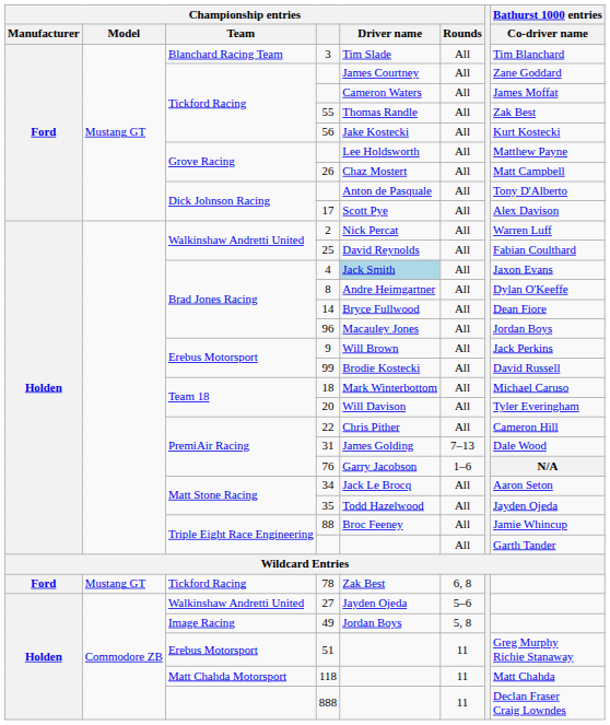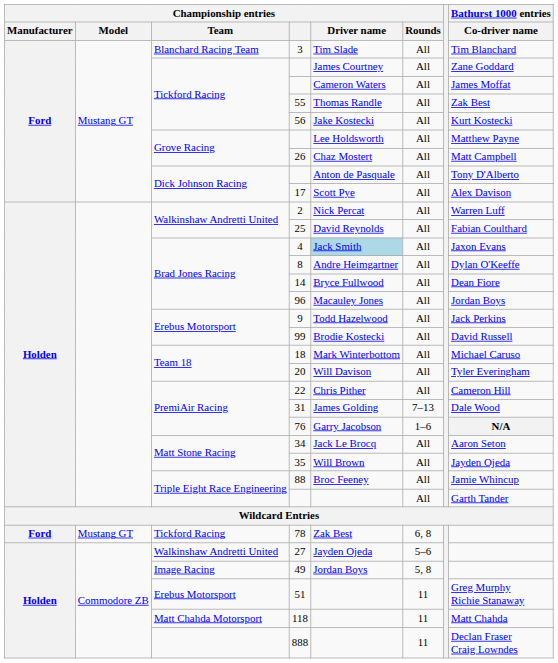9 | Championship entries / Driver name: Will Brown -> Todd Hazelwood
35 | Championship entries / Driver name: Todd Hazelwood -> Will Brown
